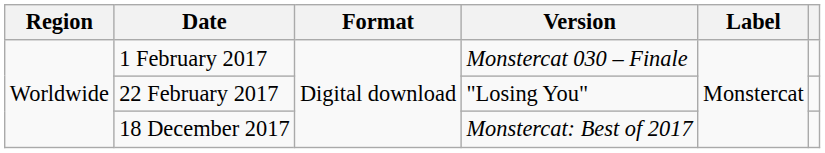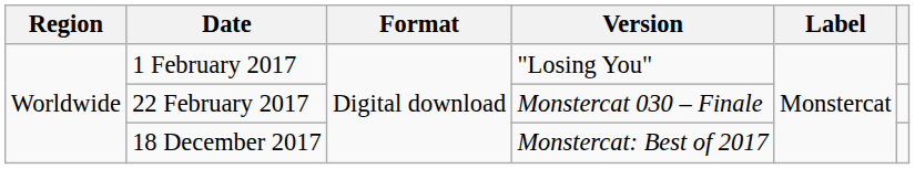1 February 2017 | Version: Monstercat 030 – Finale -> "Losing You"
22 February 2017 | Version: "Losing You" -> Monstercat 030 – Finale
